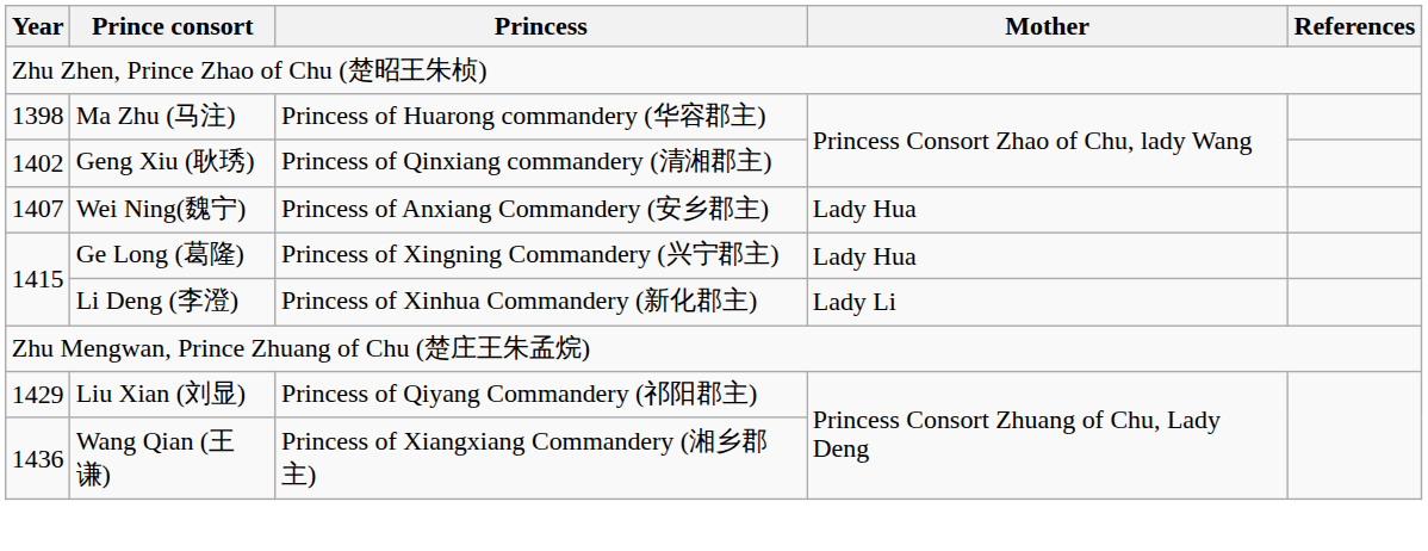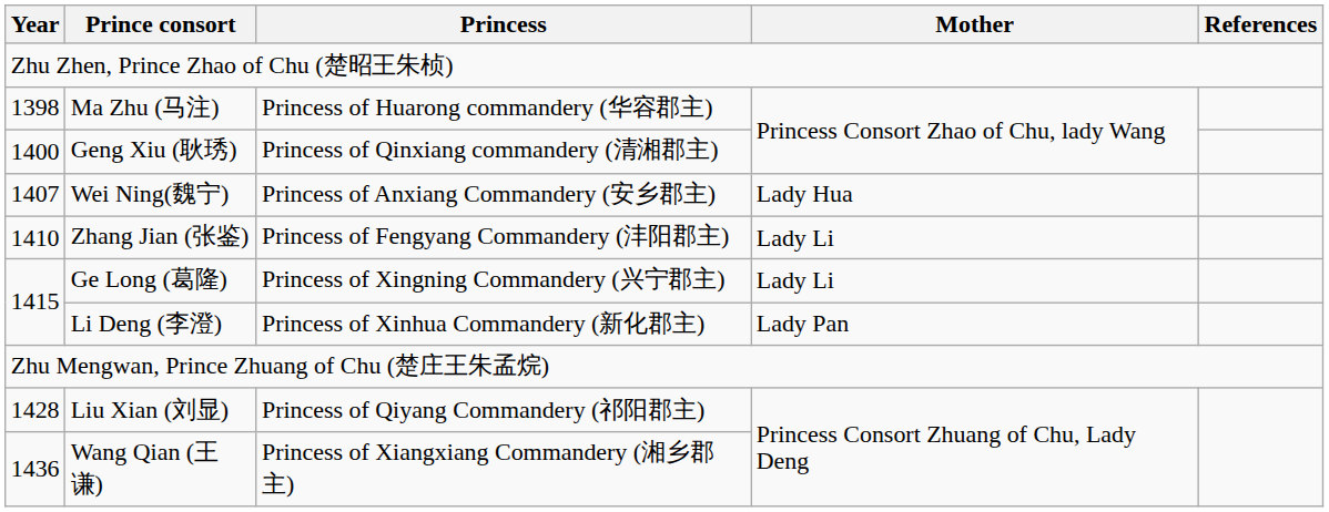Geng Xiu (耿琇) | Year: 1402 -> 1400
+ row: 1410 | Zhang Jian (张鉴) | Princess of Fengyang Commandery (沣阳郡主) | Lady Li
Ge Long (葛隆) | Mother: Lady Hua -> Lady Li
Li Deng (李澄) | Mother: Lady Li -> Lady Pan
Liu Xian (刘显) | Year: 1429 -> 1428
